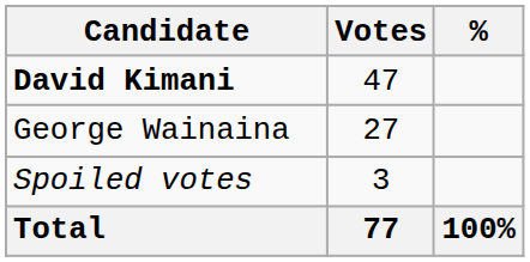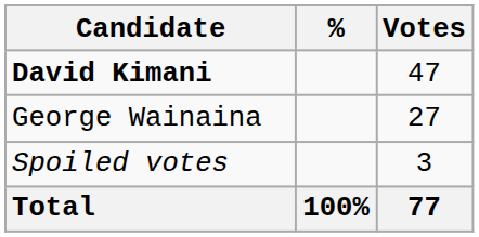columns swapped: Votes <-> %
